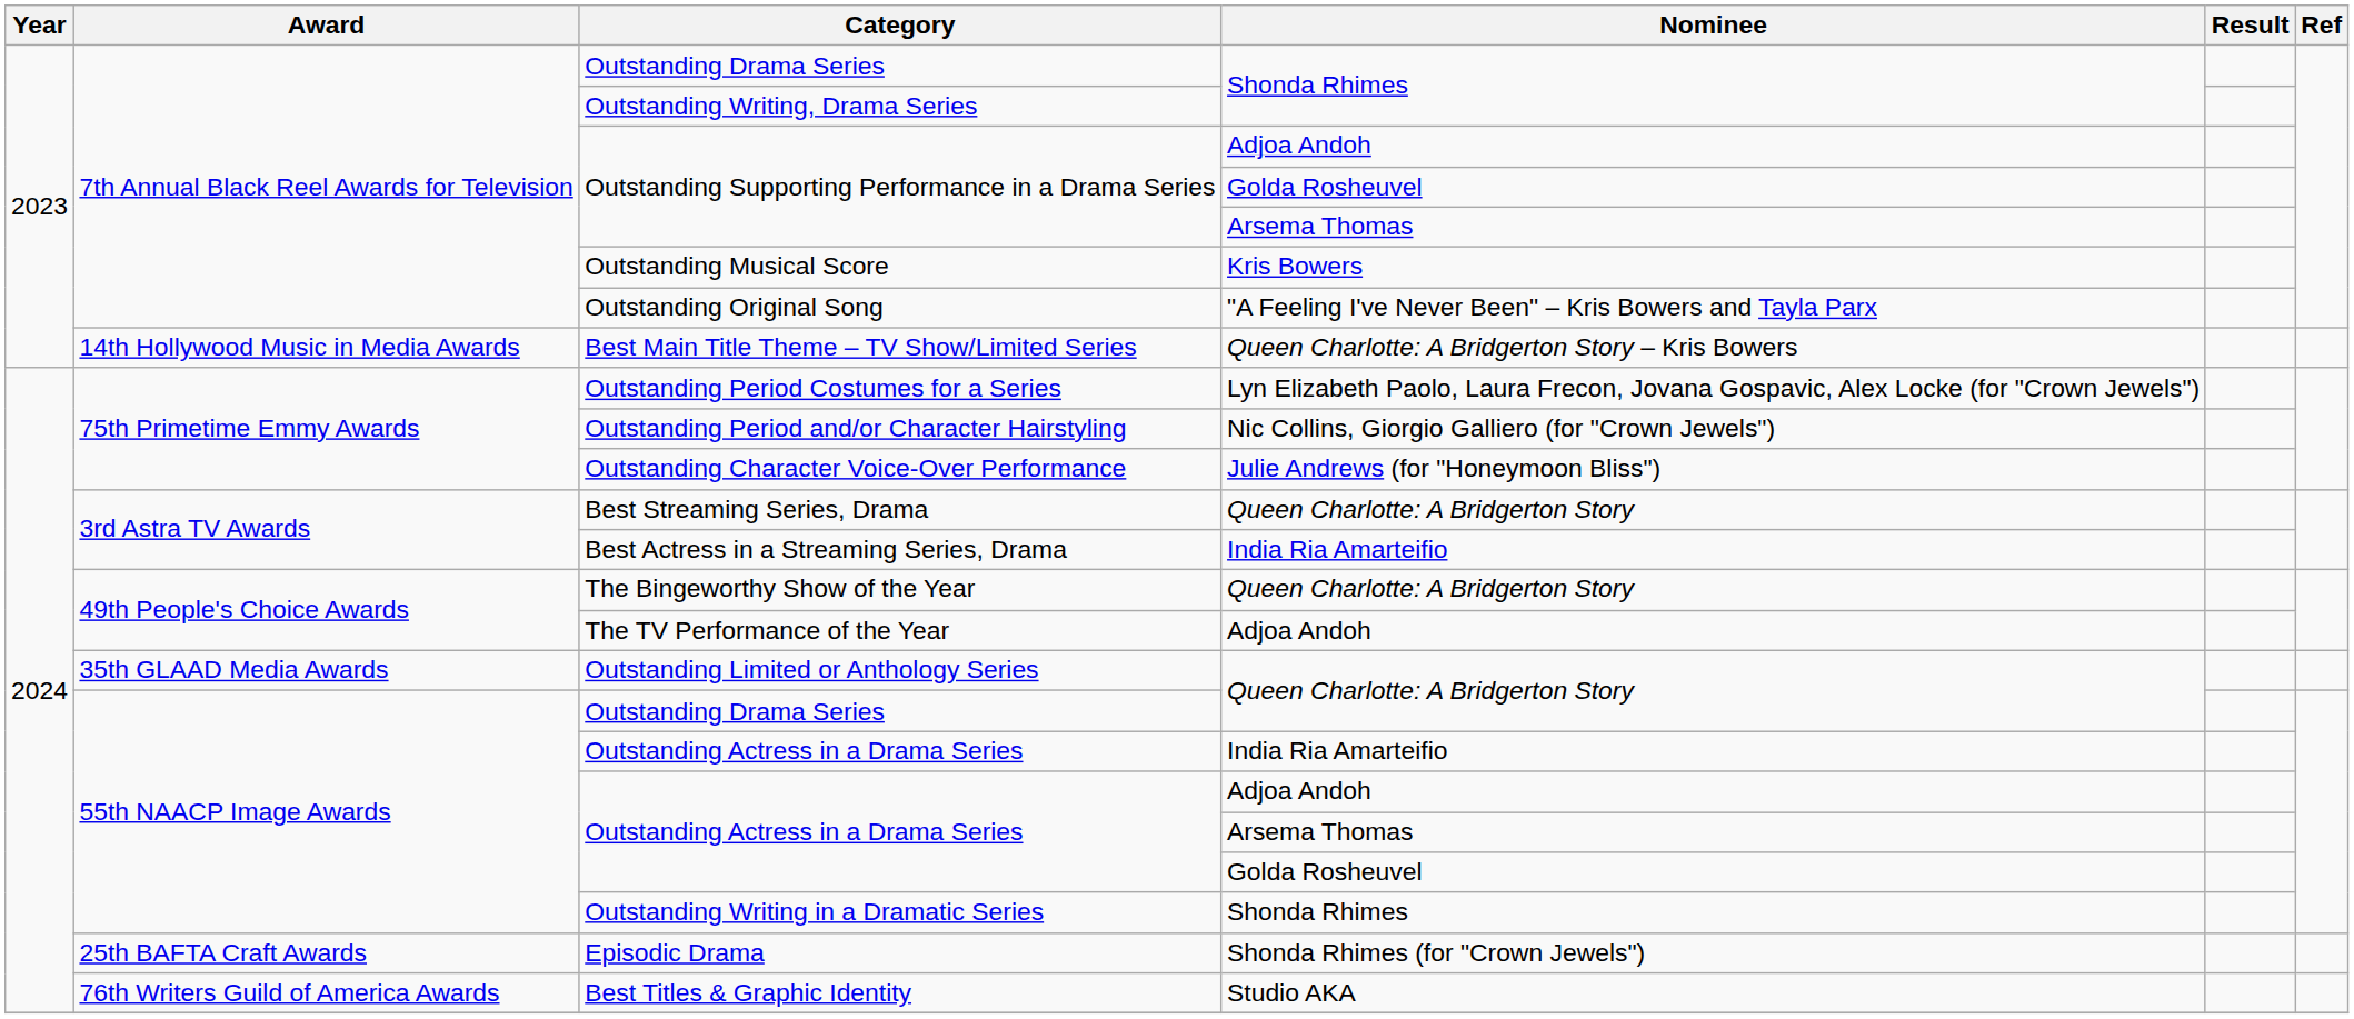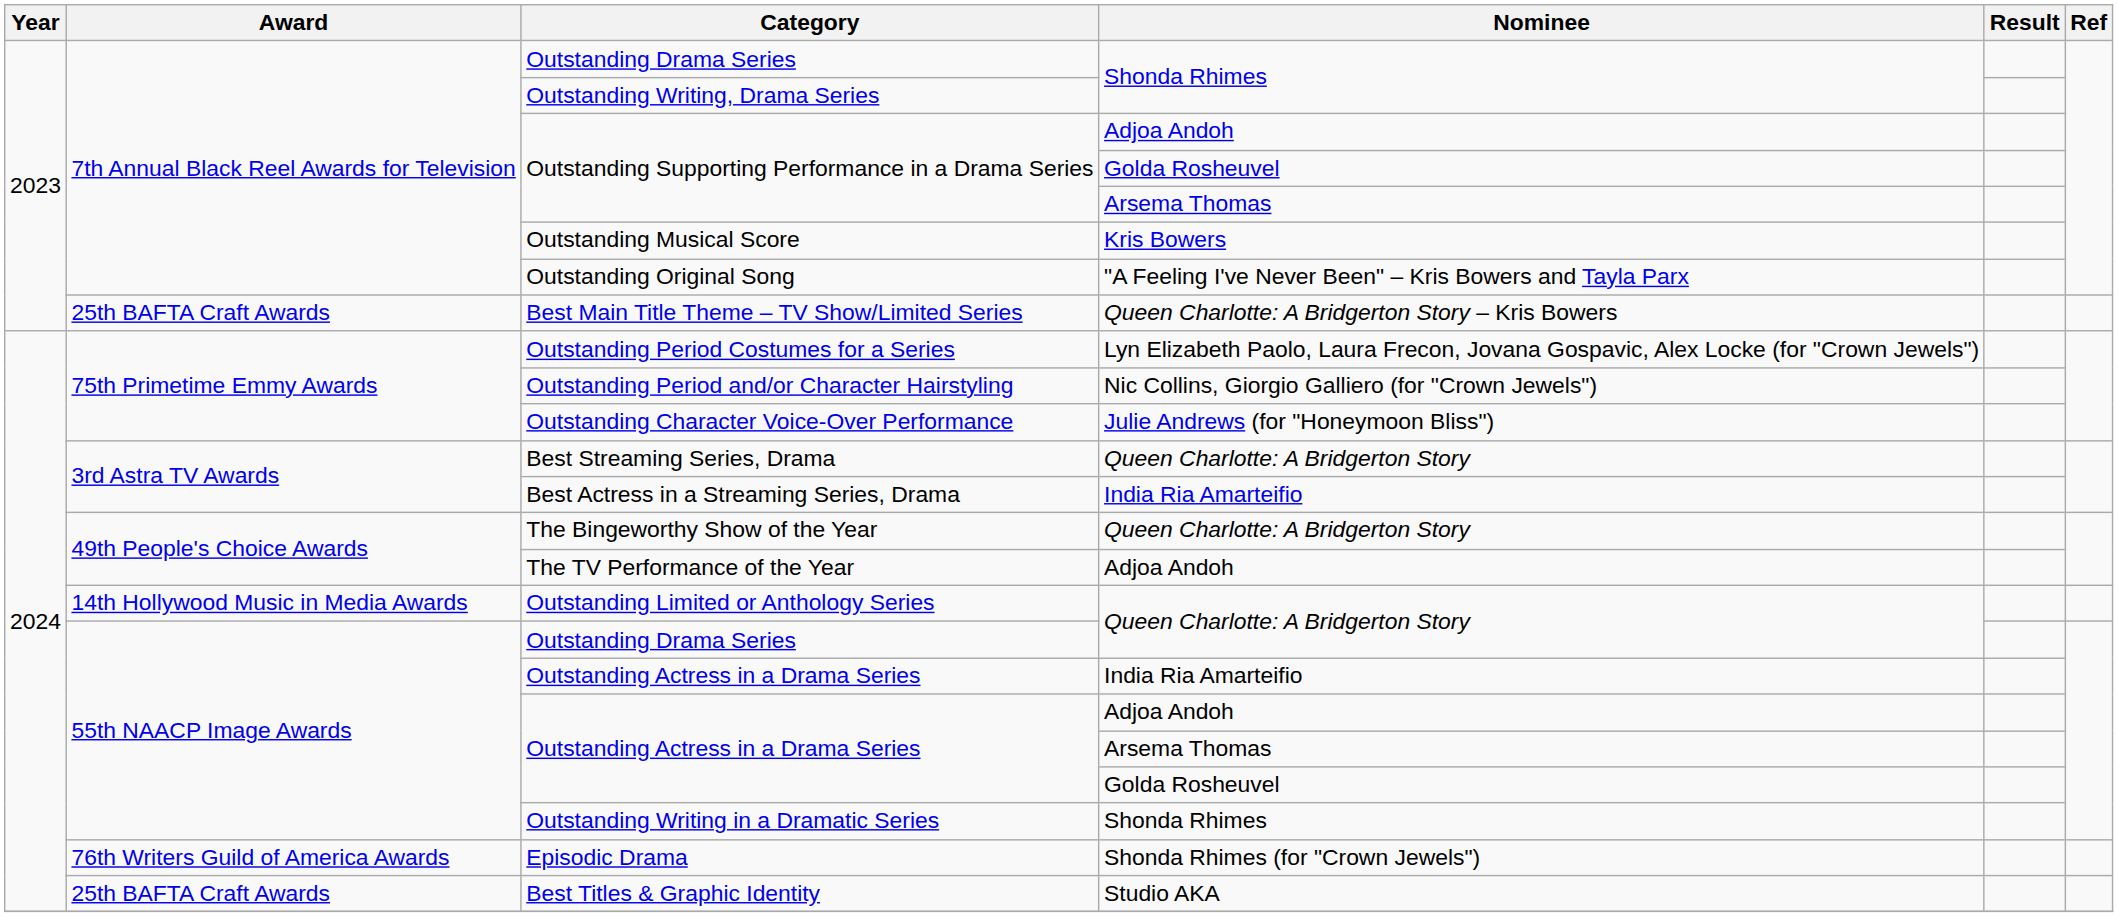Best Main Title Theme – TV Show/Limited Series | Award: 14th Hollywood Music in Media Awards -> 25th BAFTA Craft Awards
Outstanding Limited or Anthology Series | Award: 35th GLAAD Media Awards -> 14th Hollywood Music in Media Awards
Episodic Drama | Award: 25th BAFTA Craft Awards -> 76th Writers Guild of America Awards
Best Titles & Graphic Identity | Award: 76th Writers Guild of America Awards -> 25th BAFTA Craft Awards
